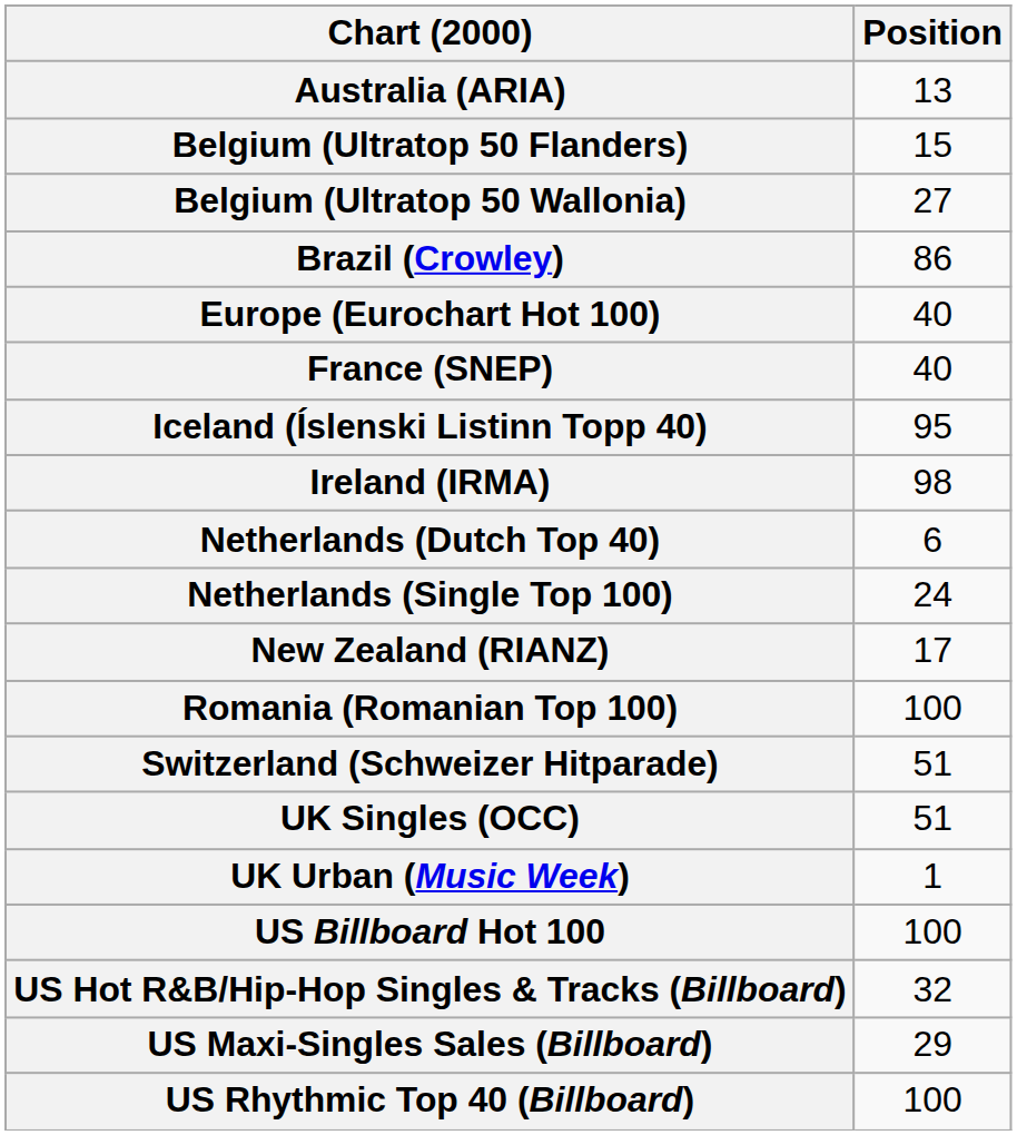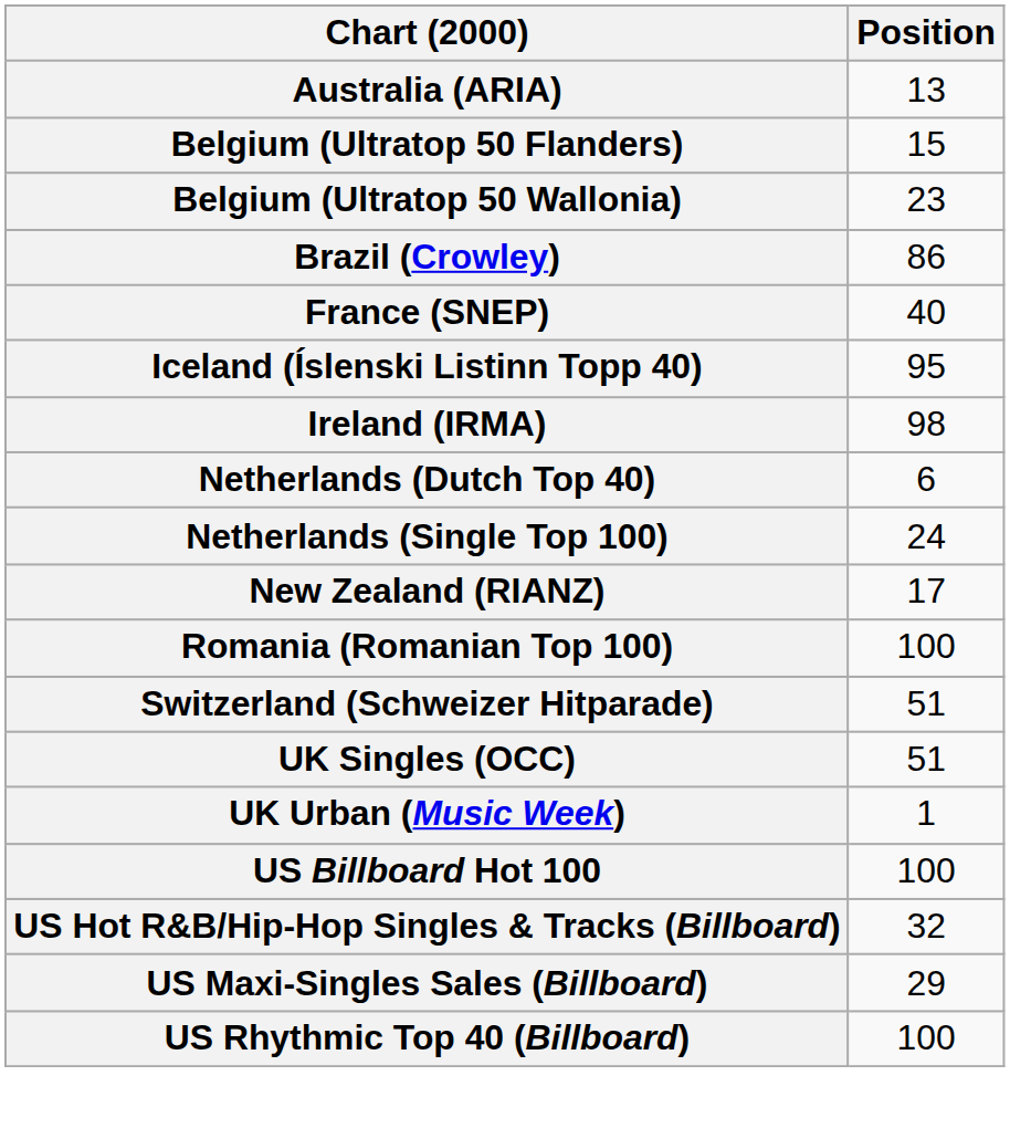Belgium (Ultratop 50 Wallonia) | Position: 27 -> 23
- row: Europe (Eurochart Hot 100) | 40
